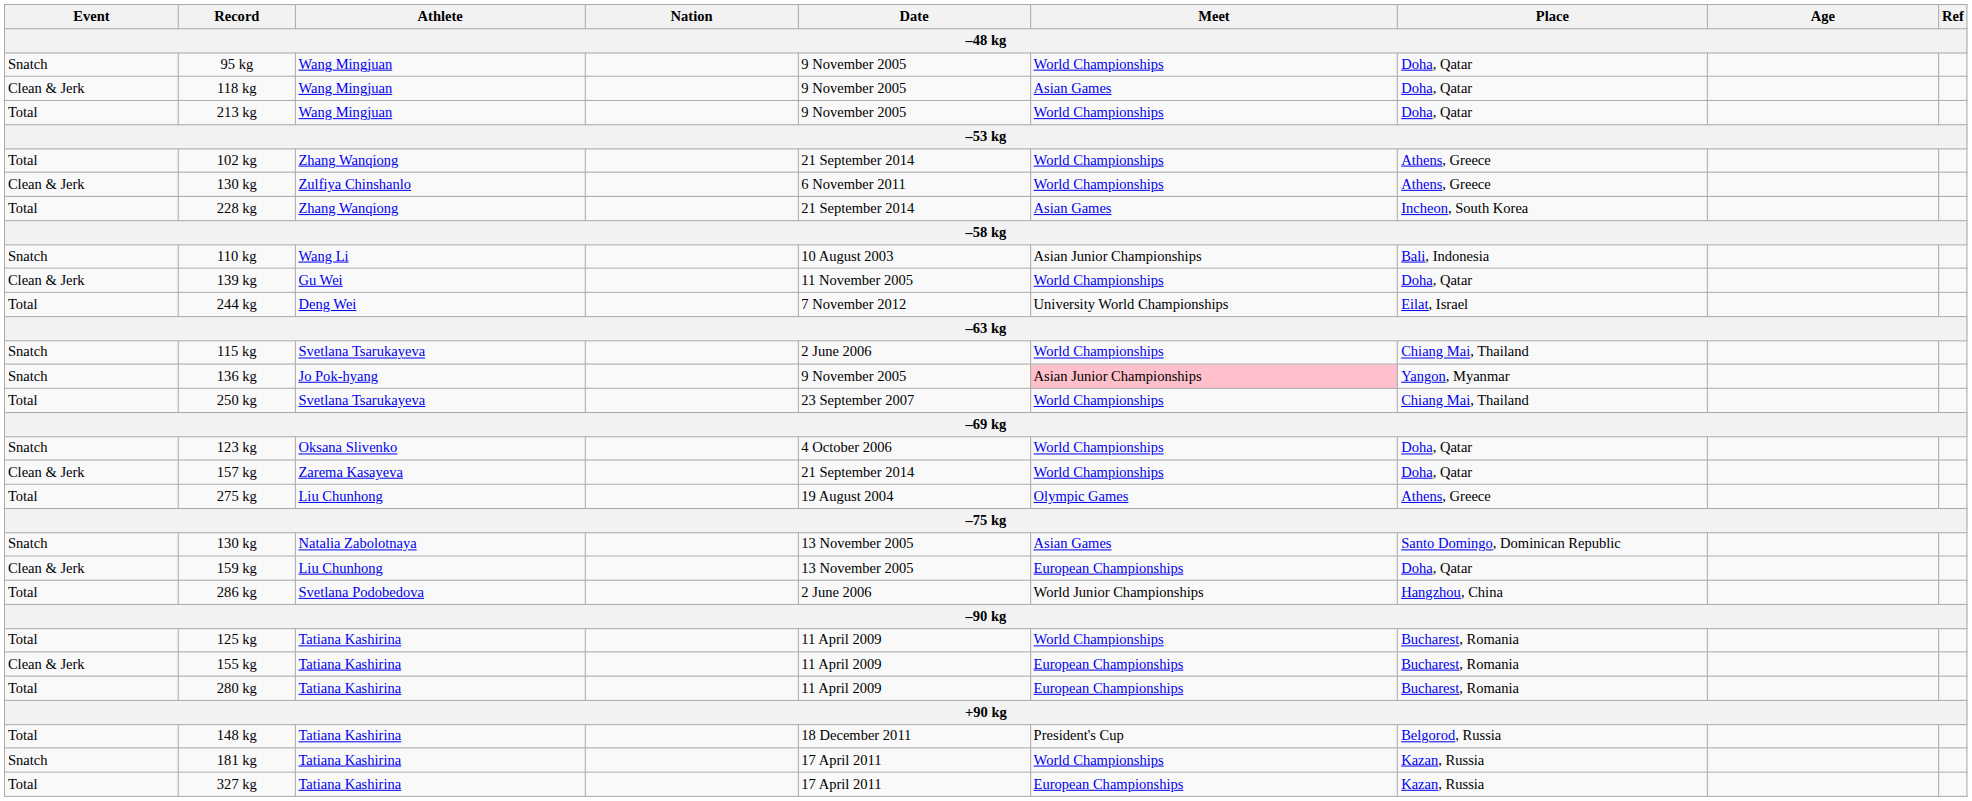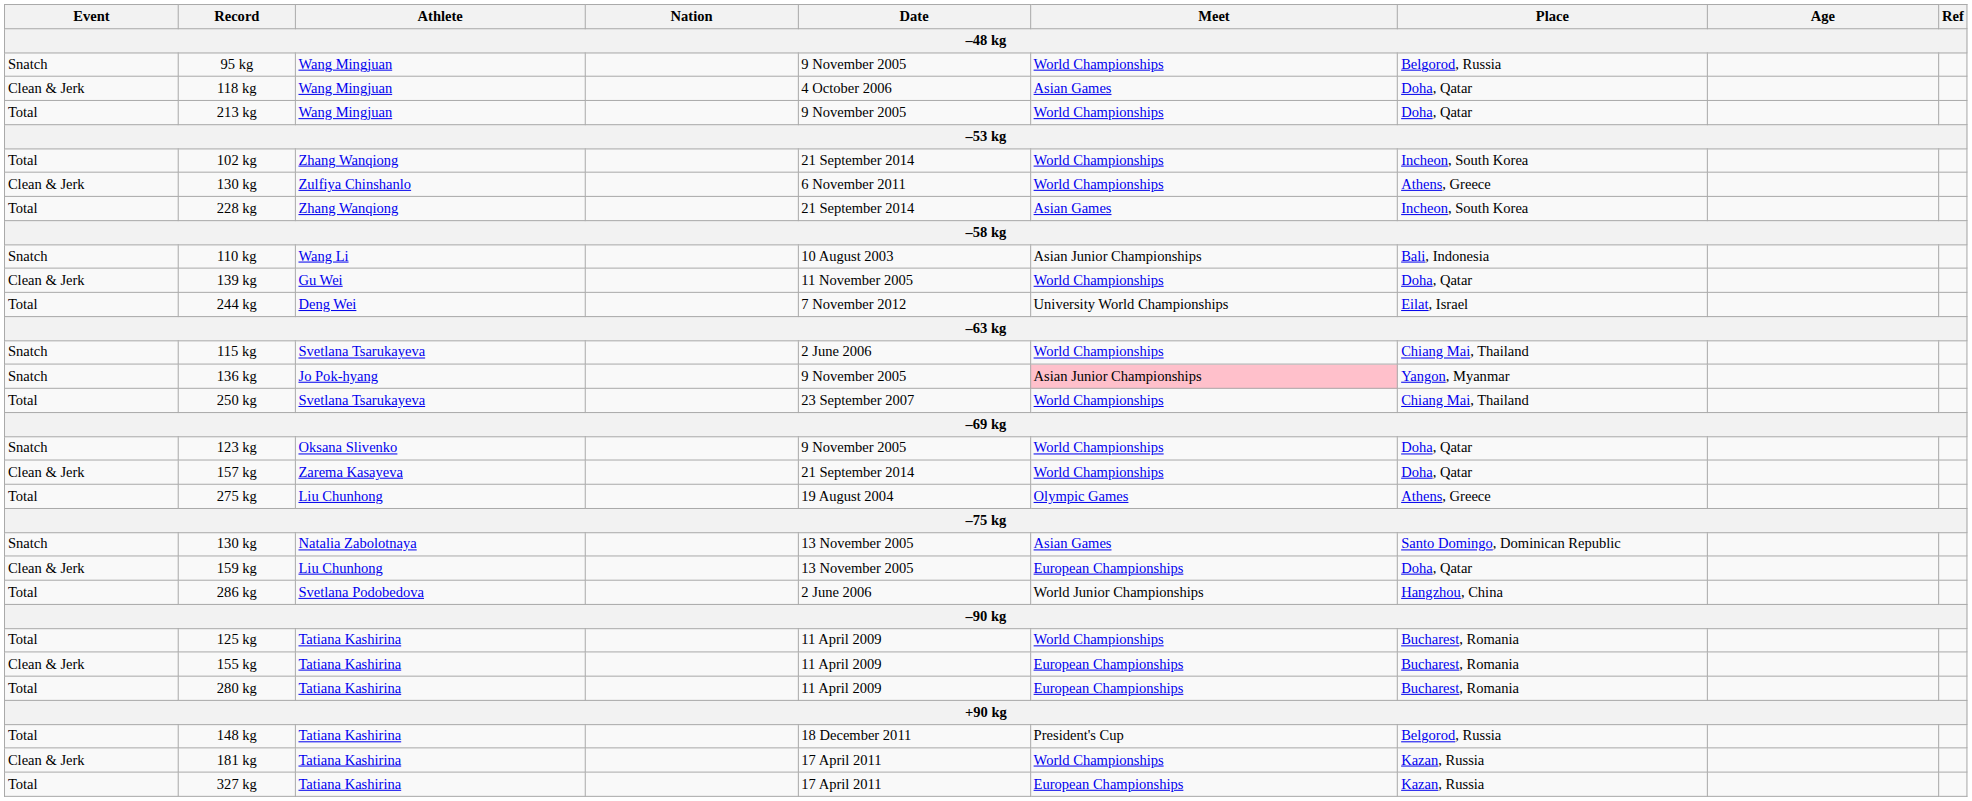95 kg | Place: Doha, Qatar -> Belgorod, Russia
118 kg | Date: 9 November 2005 -> 4 October 2006
102 kg | Place: Athens, Greece -> Incheon, South Korea
123 kg | Date: 4 October 2006 -> 9 November 2005
181 kg | Event: Snatch -> Clean & Jerk
